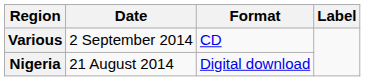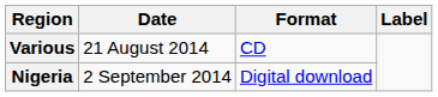Various | Date: 2 September 2014 -> 21 August 2014
Nigeria | Date: 21 August 2014 -> 2 September 2014
